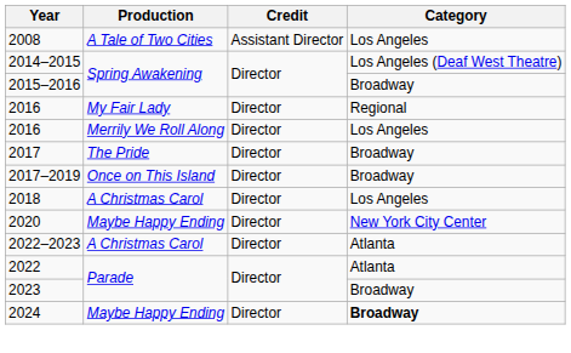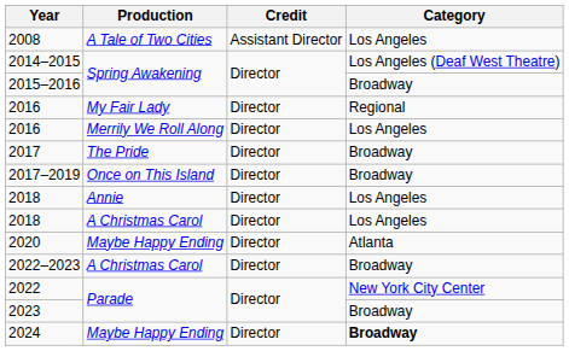+ row: 2018 | Annie | Director | Los Angeles
2020 | Category: New York City Center -> Atlanta
2022–2023 | Category: Atlanta -> Broadway
2022 | Category: Atlanta -> New York City Center
